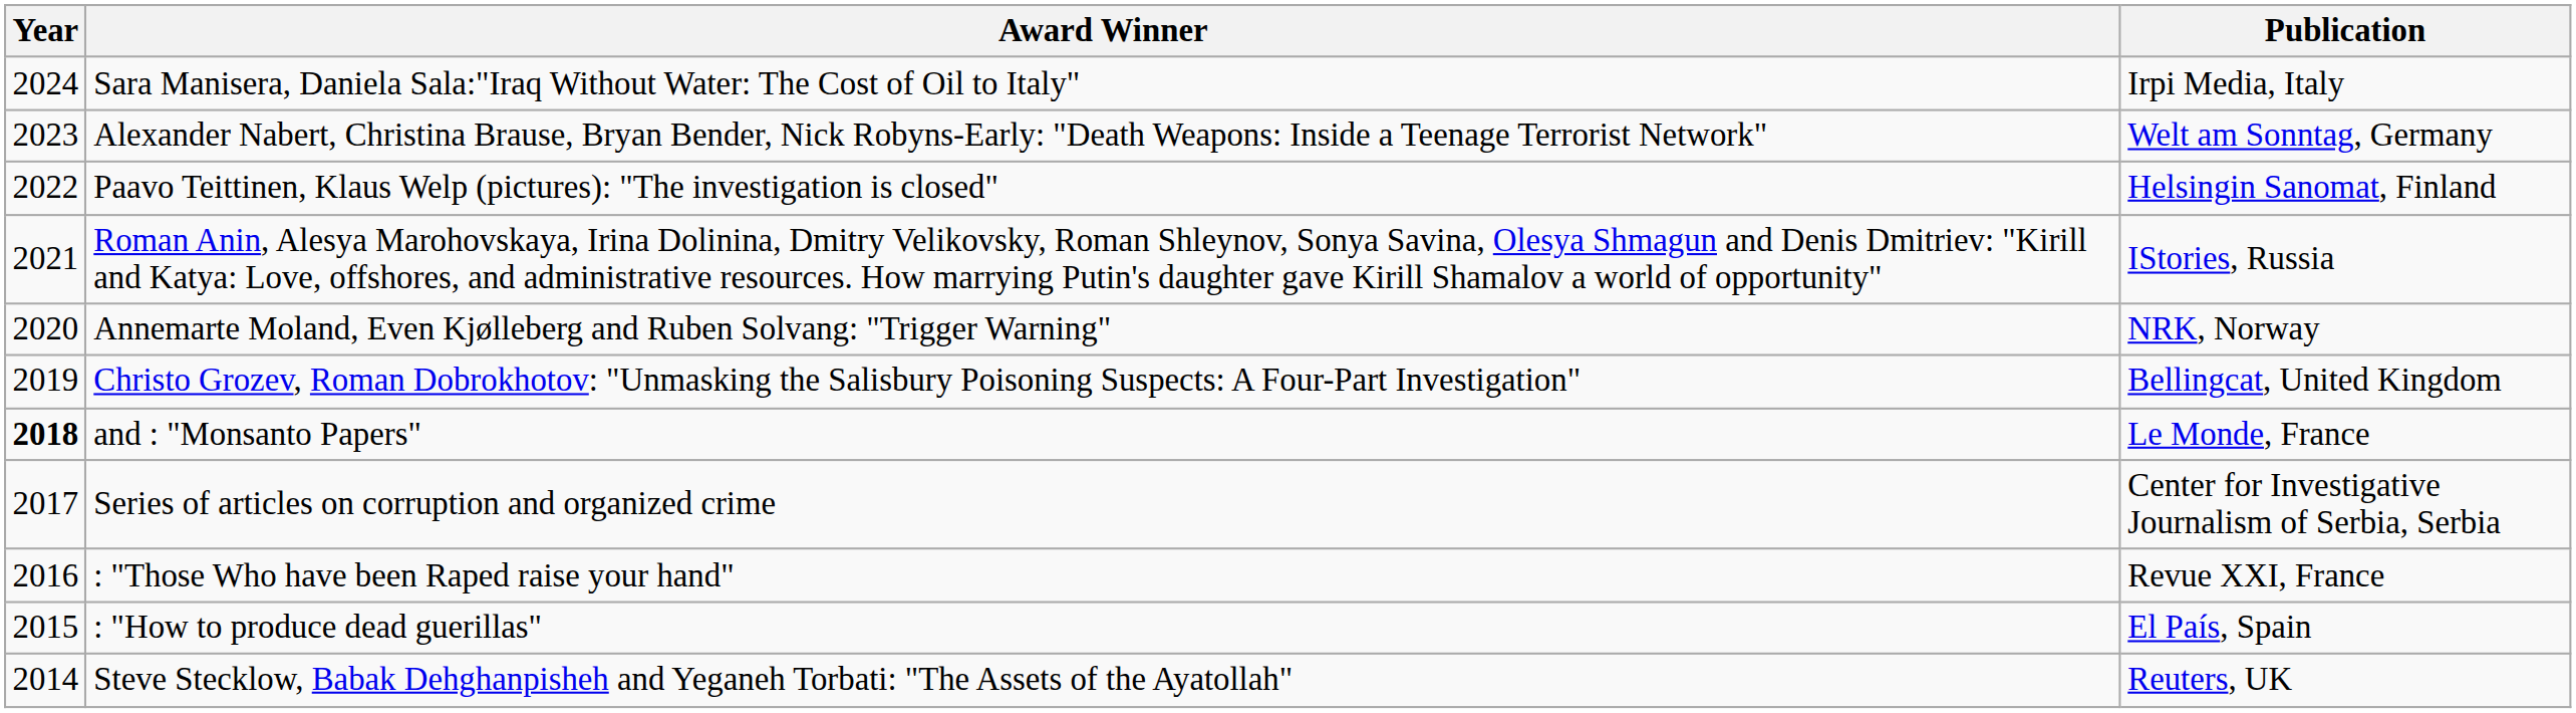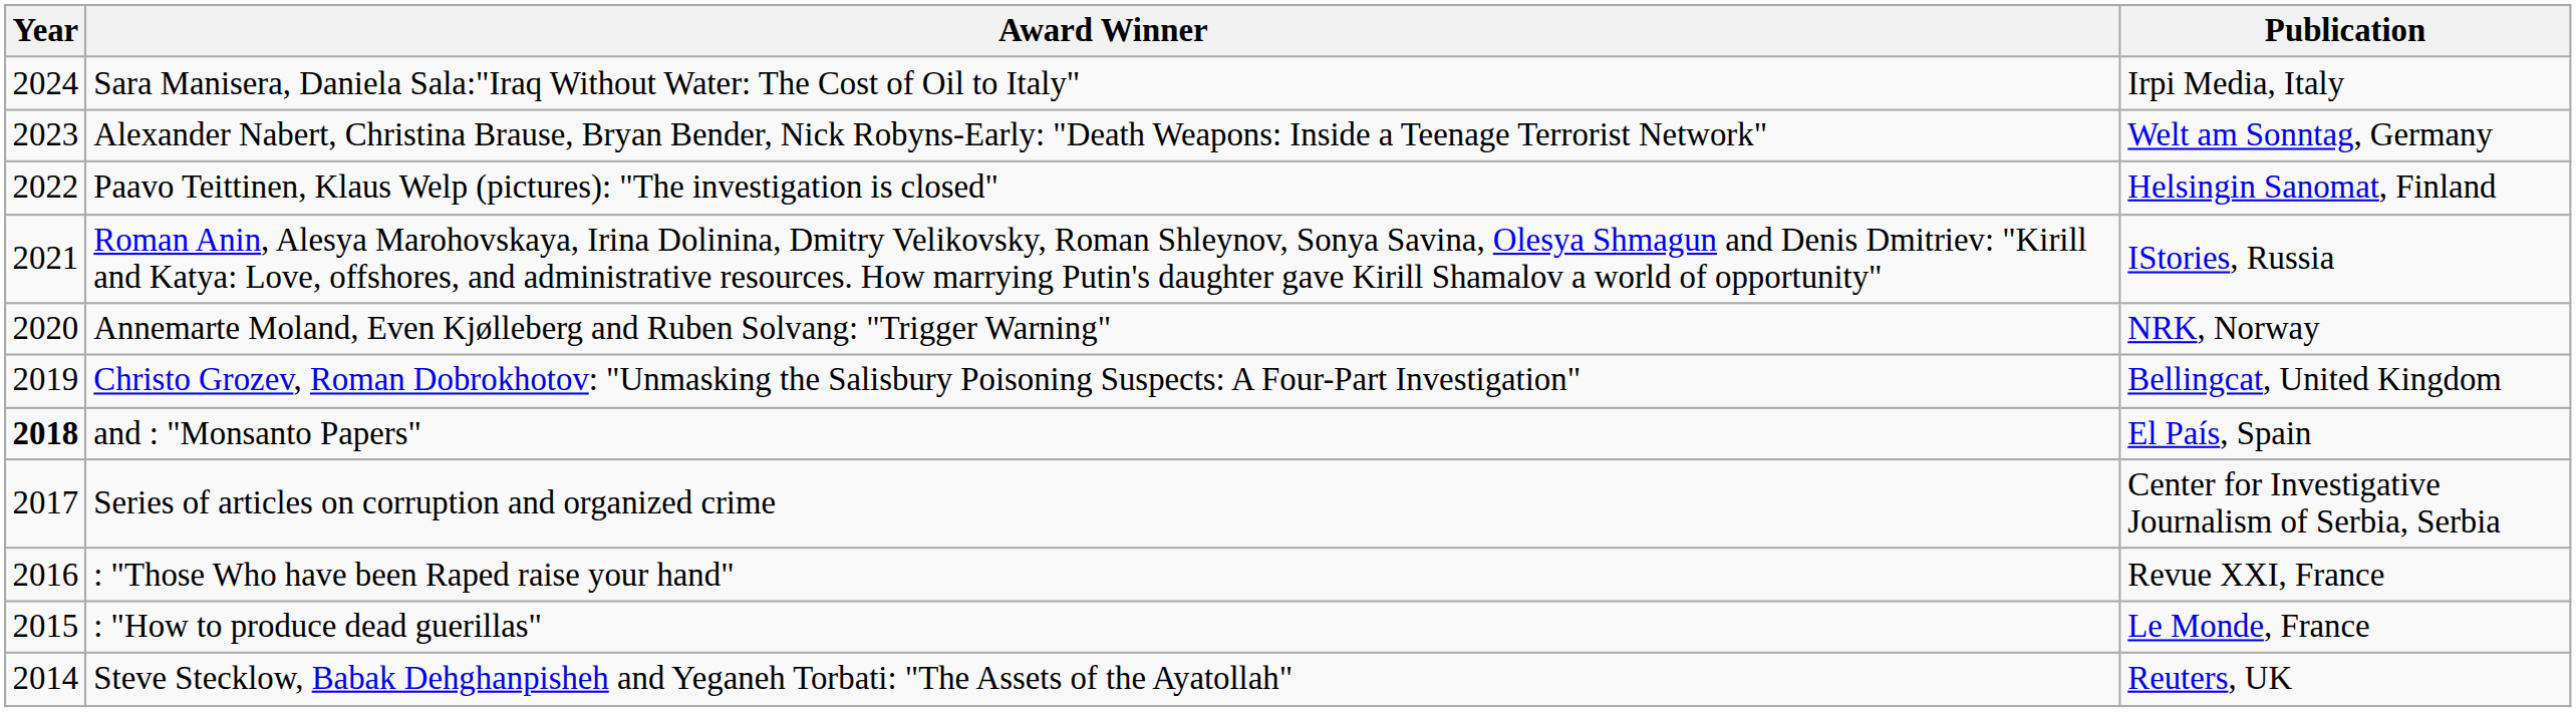and : "Monsanto Papers" | Publication: Le Monde, France -> El País, Spain
: "How to produce dead guerillas" | Publication: El País, Spain -> Le Monde, France
